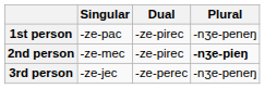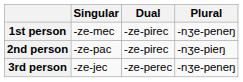1st person | Singular: -ze-pac -> -ze-mec
2nd person | Singular: -ze-mec -> -ze-pac
2nd person | Plural: bold -> normal
